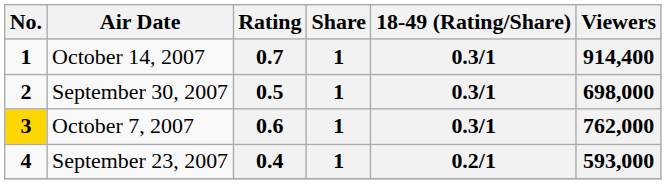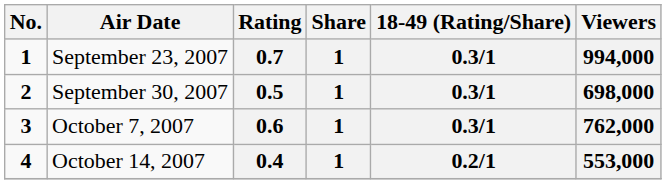0.7 | Air Date: October 14, 2007 -> September 23, 2007
0.7 | Viewers: 914,400 -> 994,000
0.6 | No.: gold background -> no background
0.4 | Air Date: September 23, 2007 -> October 14, 2007
0.4 | Viewers: 593,000 -> 553,000
